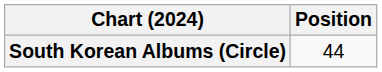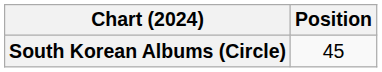South Korean Albums (Circle) | Position: 44 -> 45
